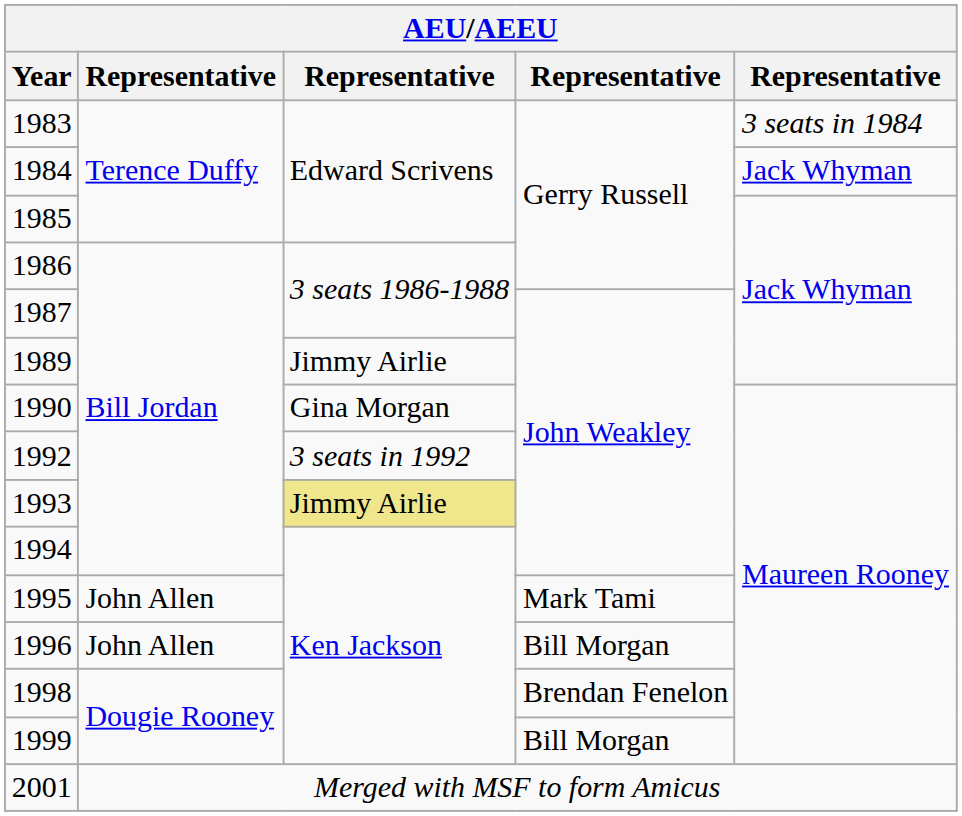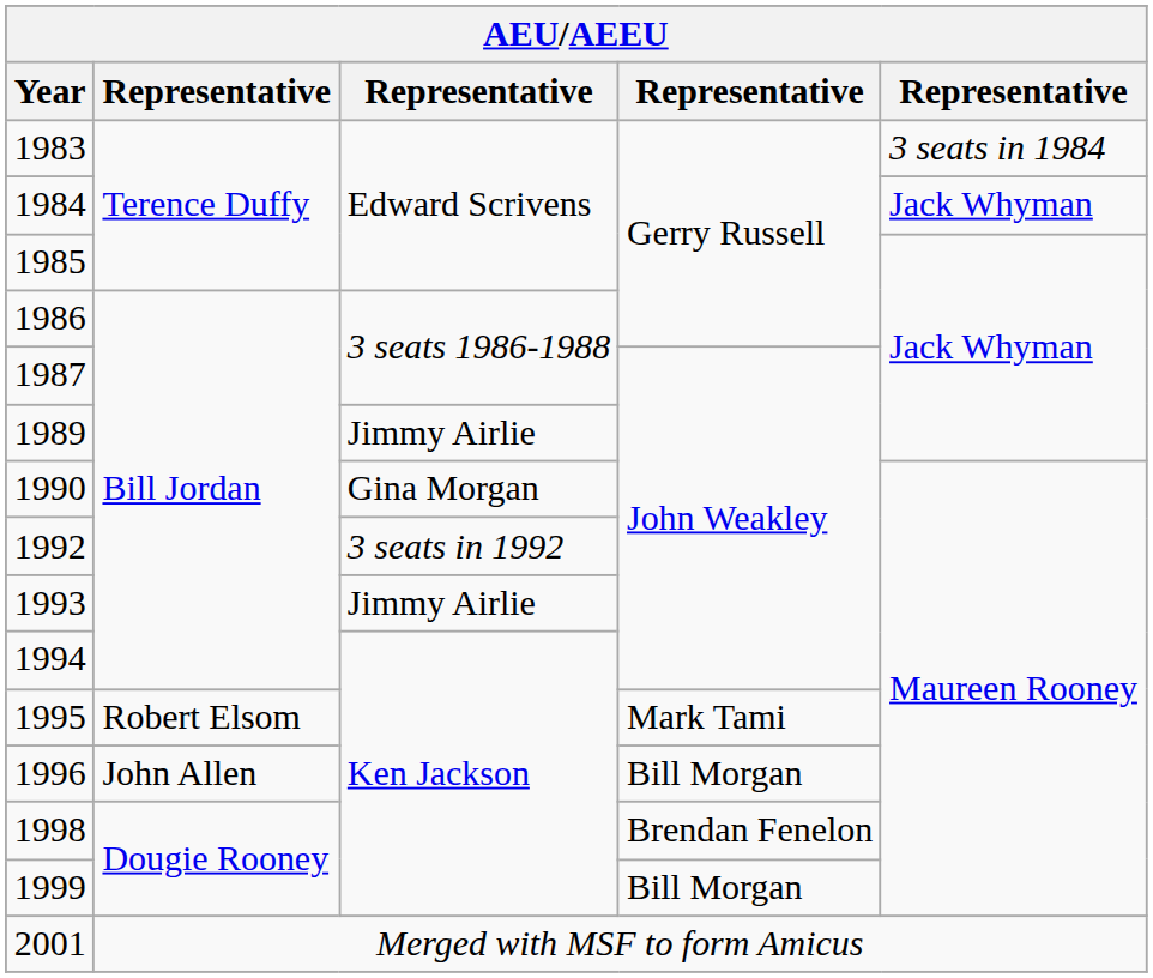1993 | column 3: khaki background -> no background
1995 | column 2: John Allen -> Robert Elsom
